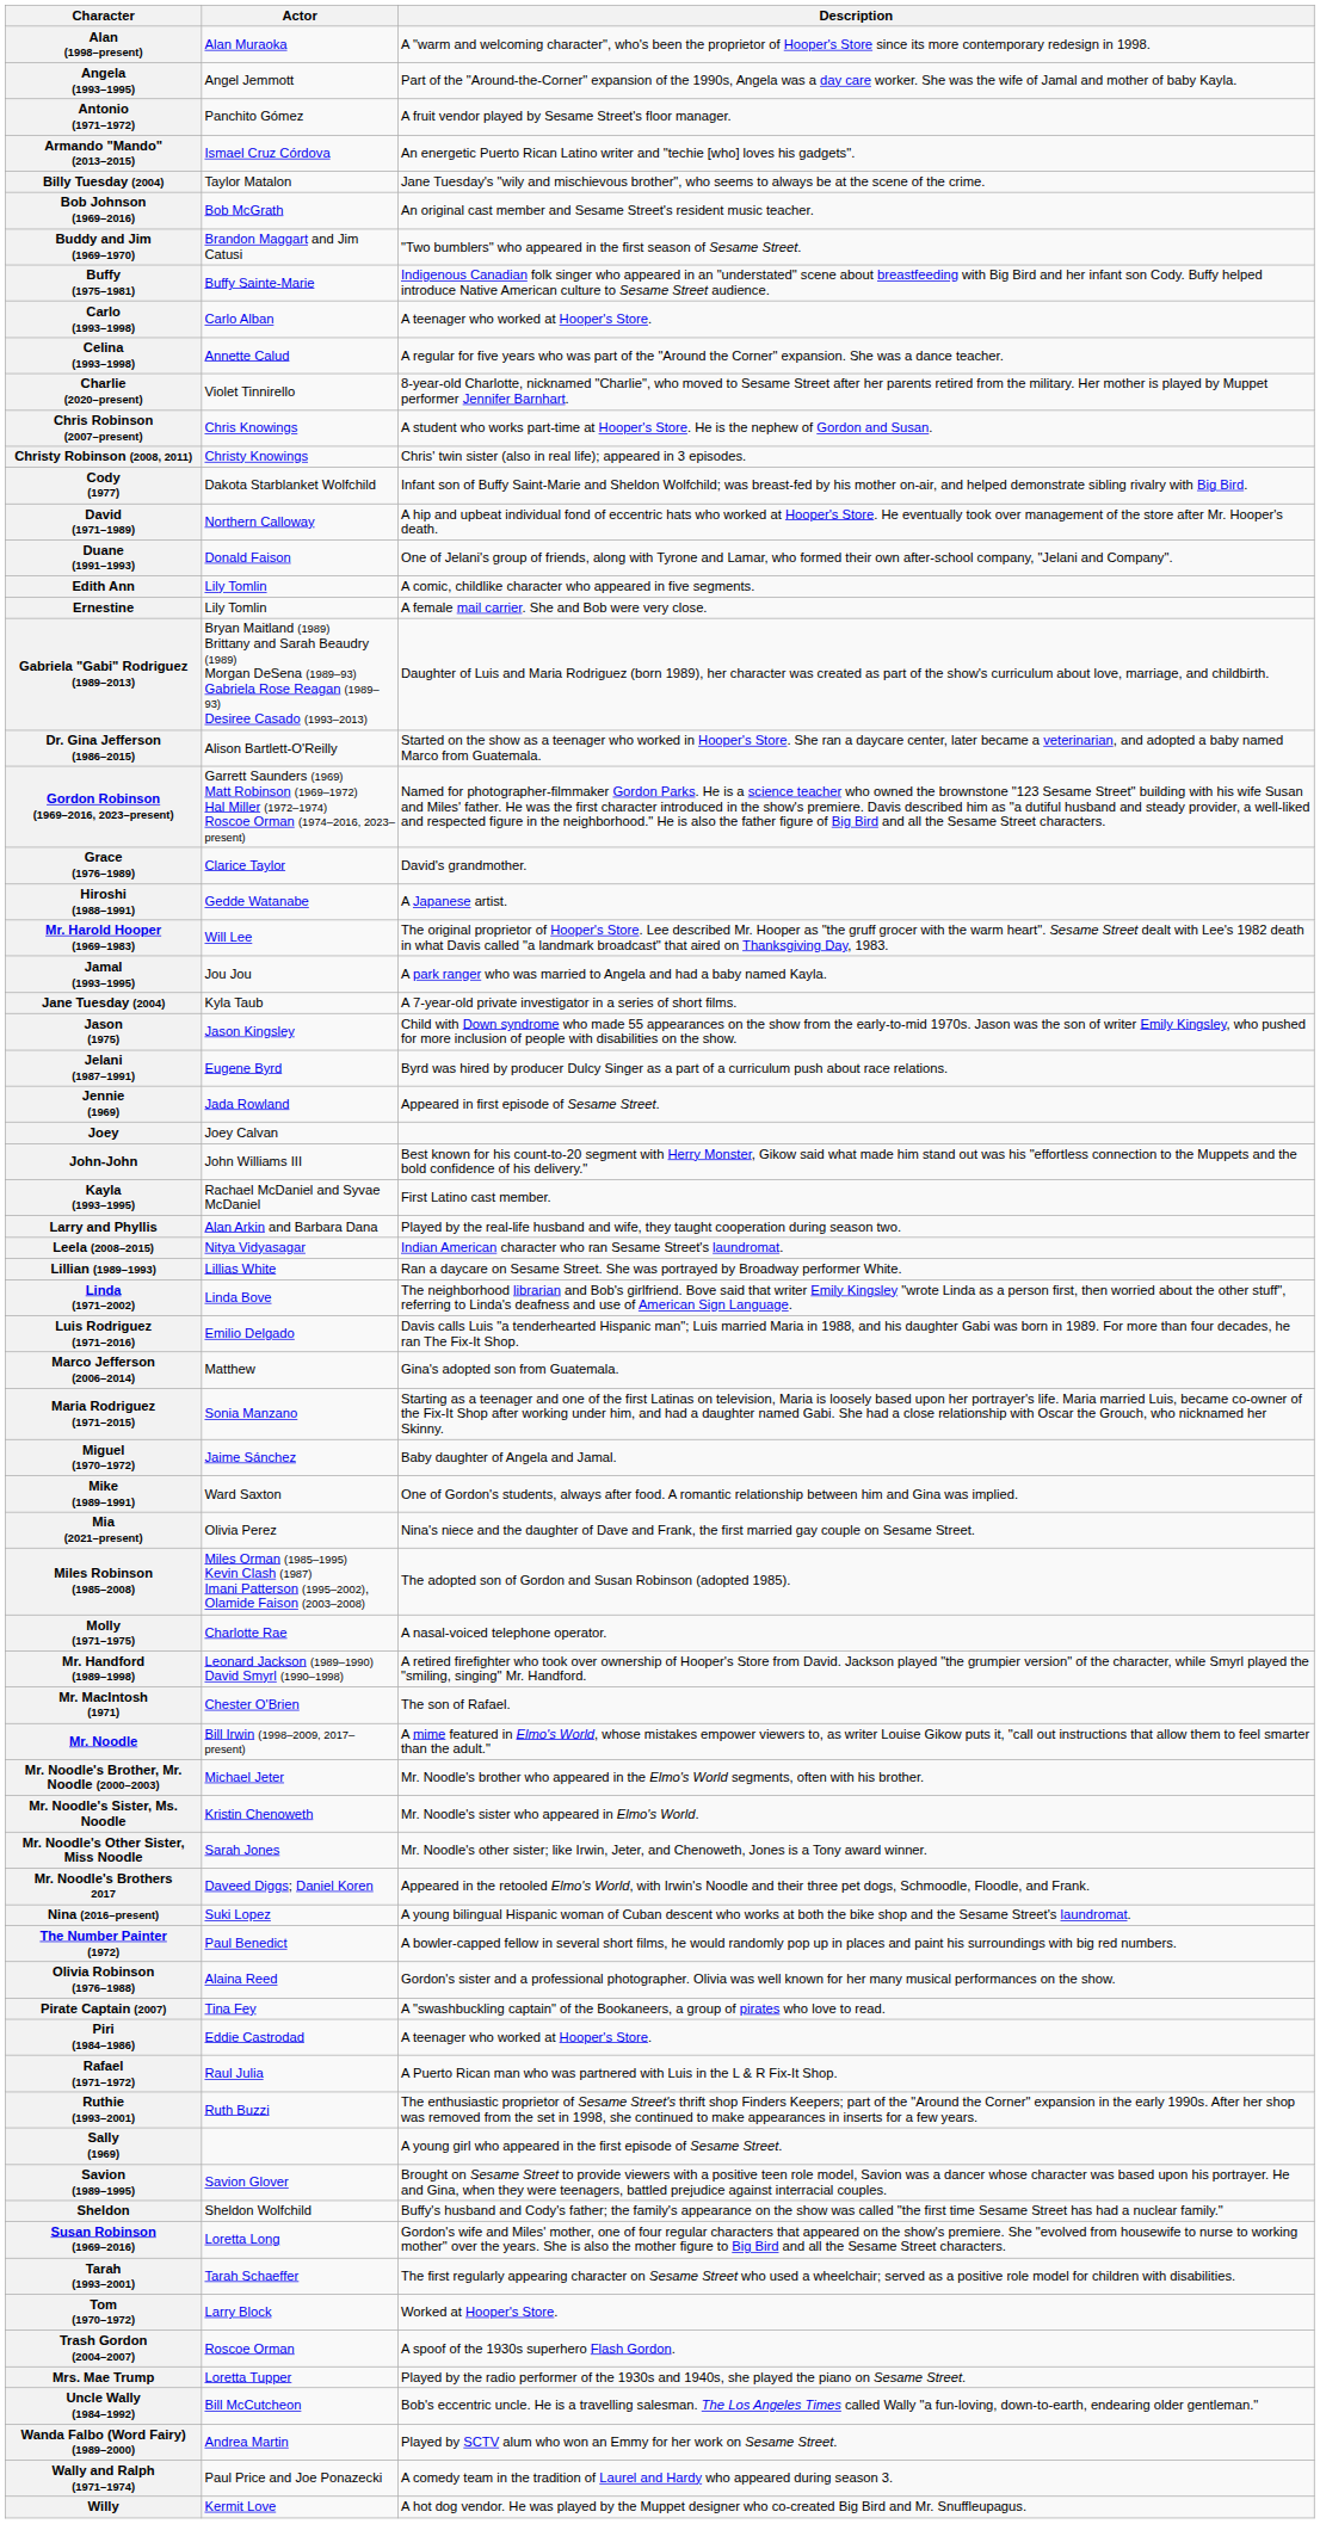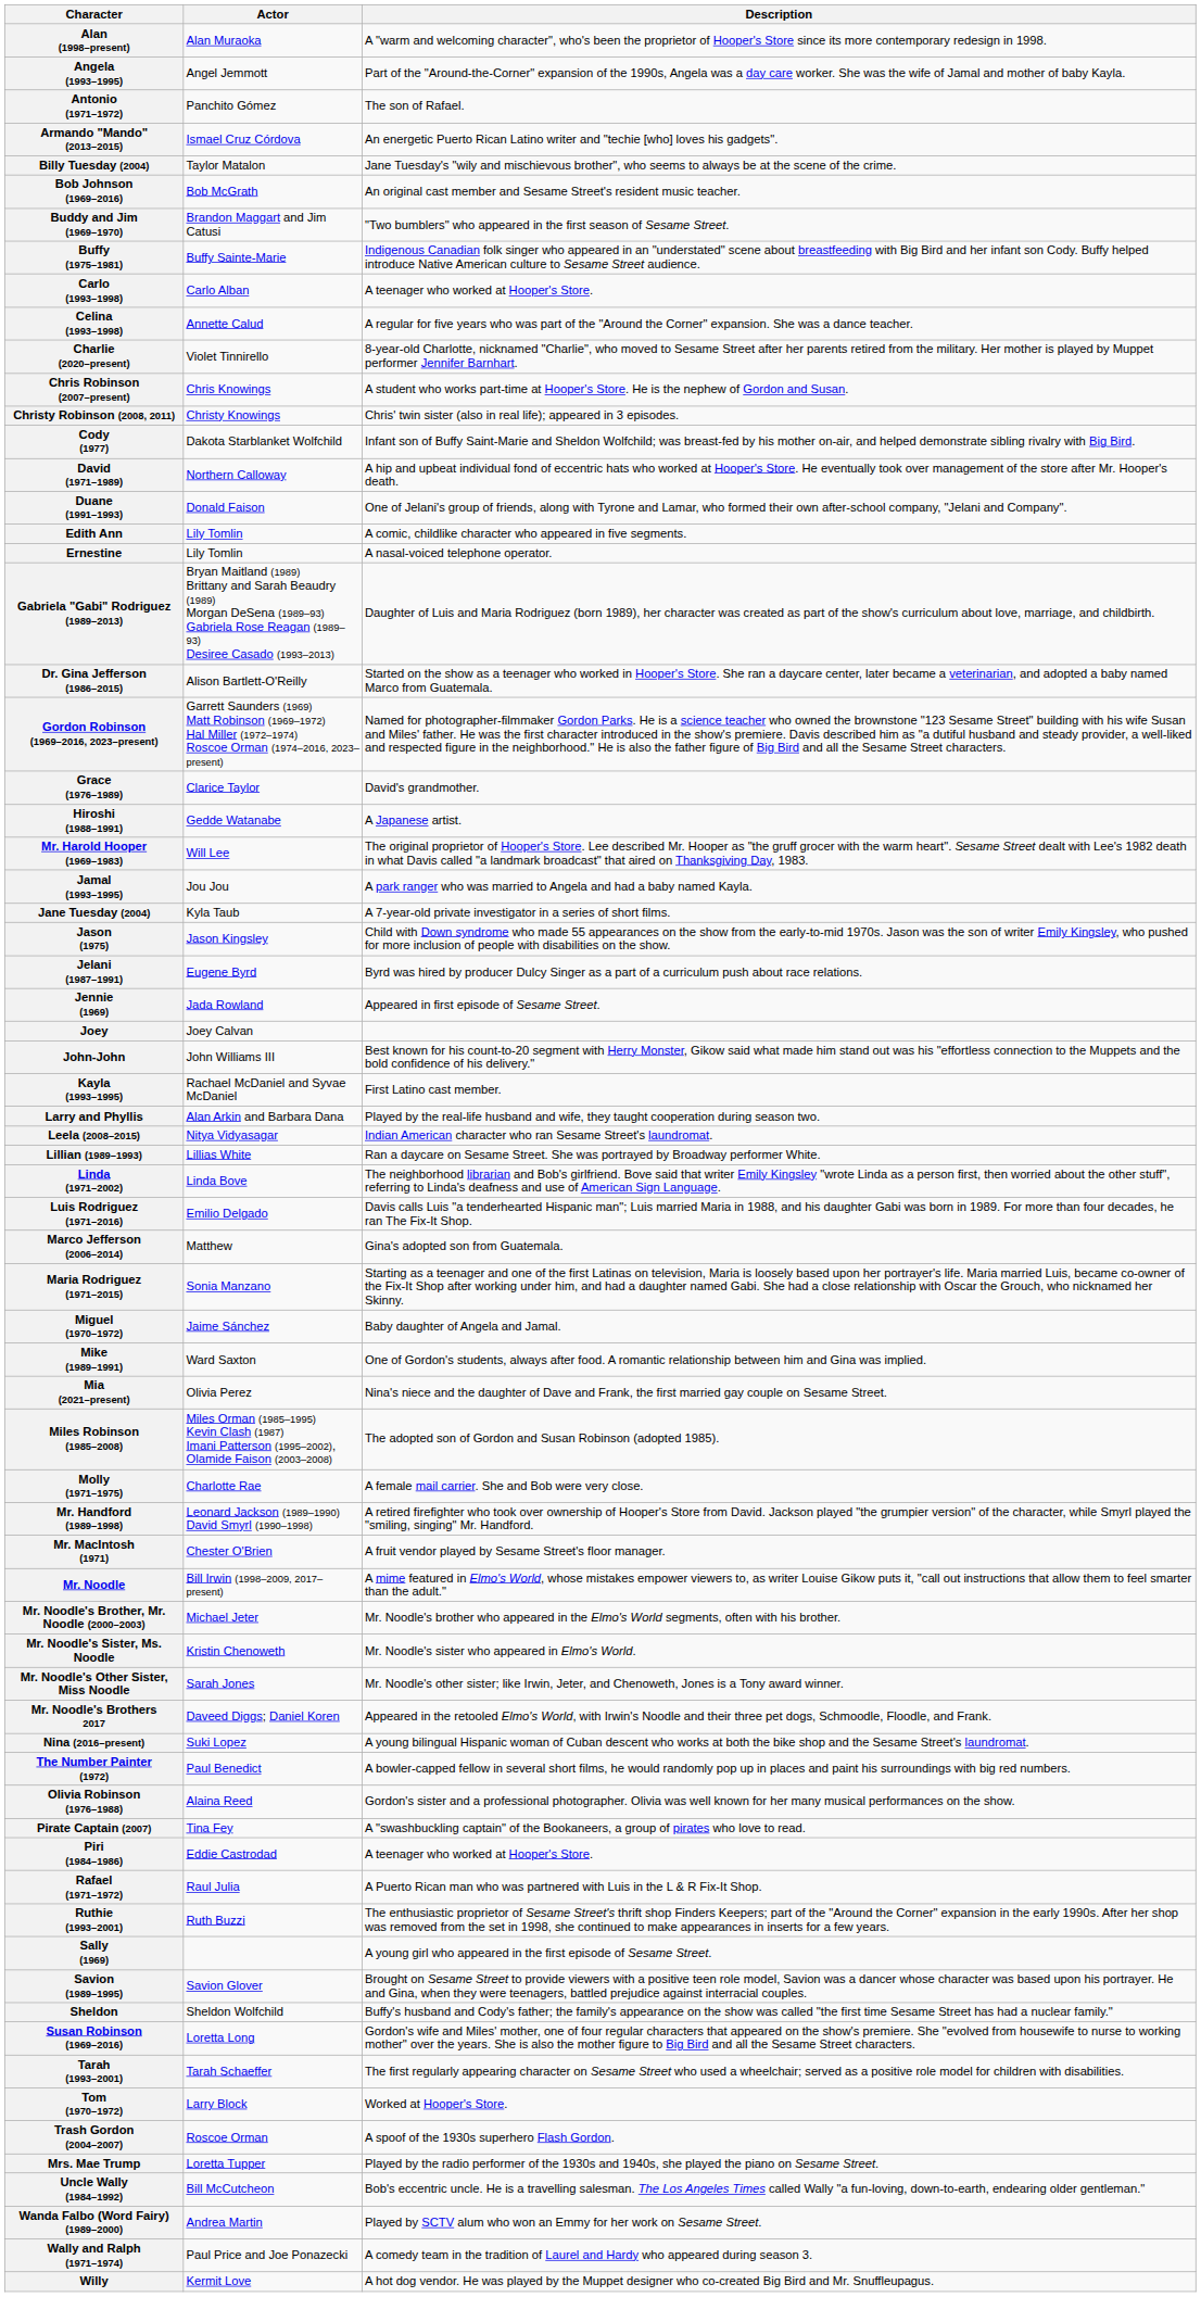Antonio (1971–1972) | Description: A fruit vendor played by Sesame Street's floor manager. -> The son of Rafael.
Ernestine | Description: A female mail carrier. She and Bob were very close. -> A nasal-voiced telephone operator.
Molly (1971–1975) | Description: A nasal-voiced telephone operator. -> A female mail carrier. She and Bob were very close.
Mr. MacIntosh (1971) | Description: The son of Rafael. -> A fruit vendor played by Sesame Street's floor manager.
